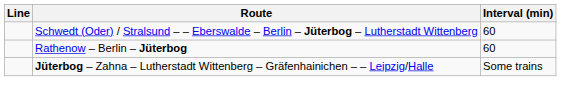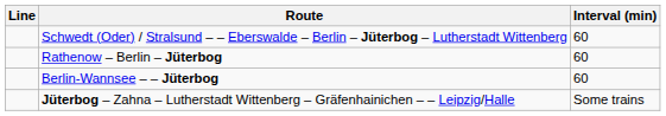+ row: Berlin-Wannsee – – Jüterbog | 60
